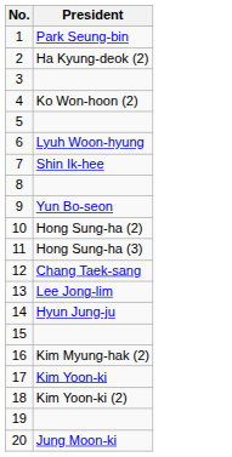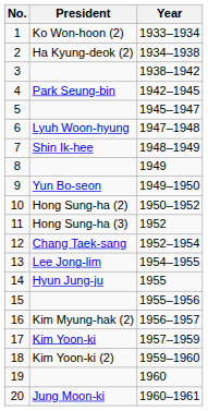+ column: Year | 1933–1934 | 1934–1938 | 1938–1942 | 1942–1945 | 1945–1947 | 1947–1948 | 1948–1949 | 1949 | 1949–1950 | 1950–1952 | 1952 | 1952–1954 | 1954–1955 | 1955 | 1955–1956 | 1956–1957 | 1957–1959 | 1959–1960 | 1960 | 1960–1961
1 | President: Park Seung-bin -> Ko Won-hoon (2)
4 | President: Ko Won-hoon (2) -> Park Seung-bin
